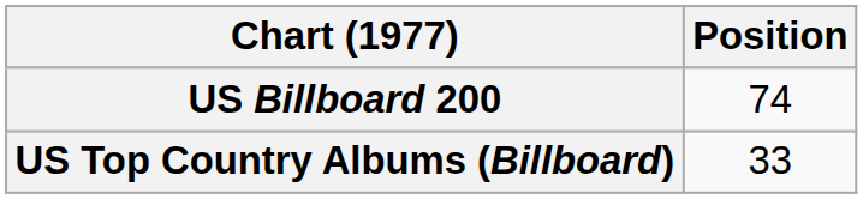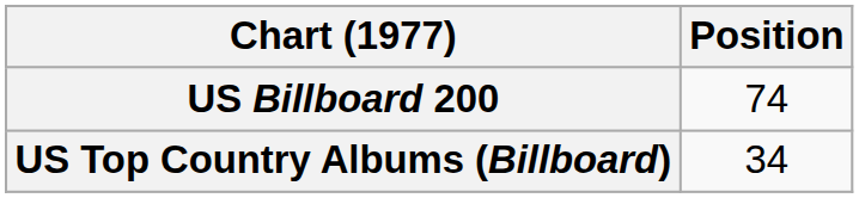US Top Country Albums (Billboard) | Position: 33 -> 34
